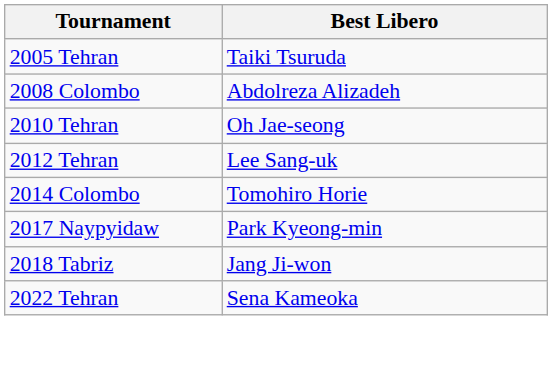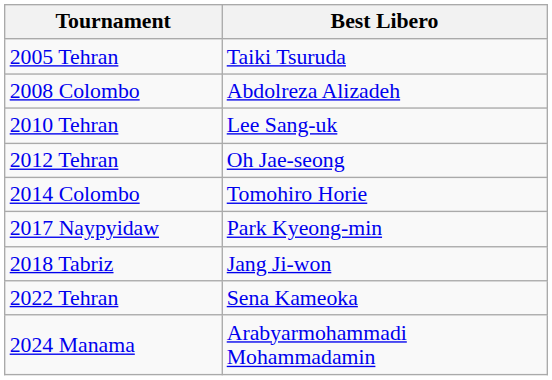2010 Tehran | Best Libero: Oh Jae-seong -> Lee Sang-uk
2012 Tehran | Best Libero: Lee Sang-uk -> Oh Jae-seong
+ row: 2024 Manama | Arabyarmohammadi Mohammadamin
